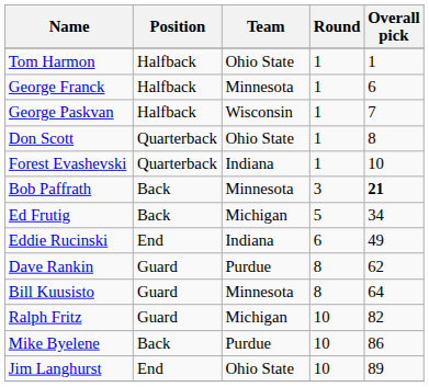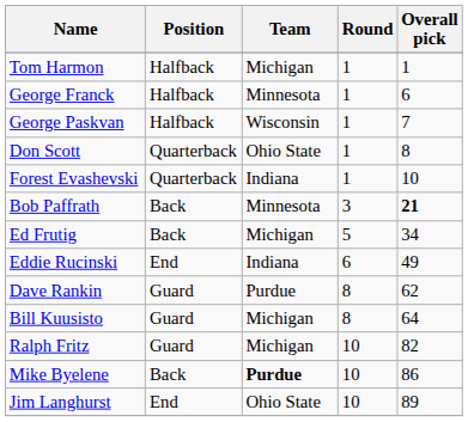Tom Harmon | Team: Ohio State -> Michigan
Bill Kuusisto | Team: Minnesota -> Michigan
Mike Byelene | Team: normal -> bold
